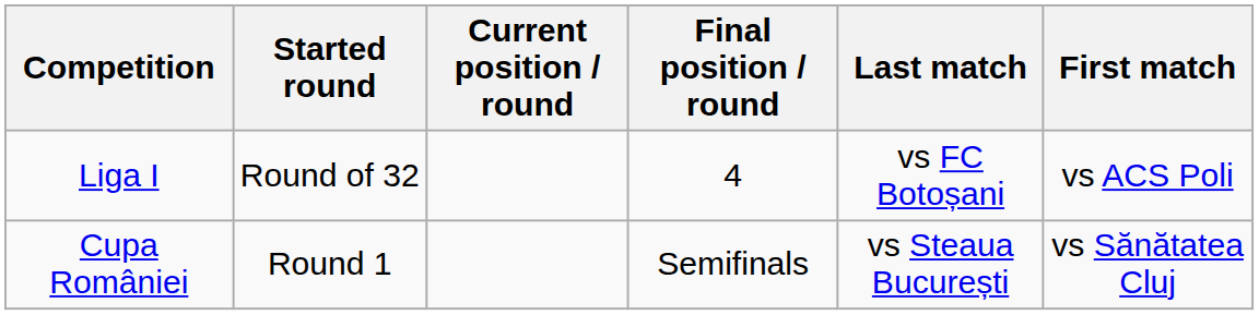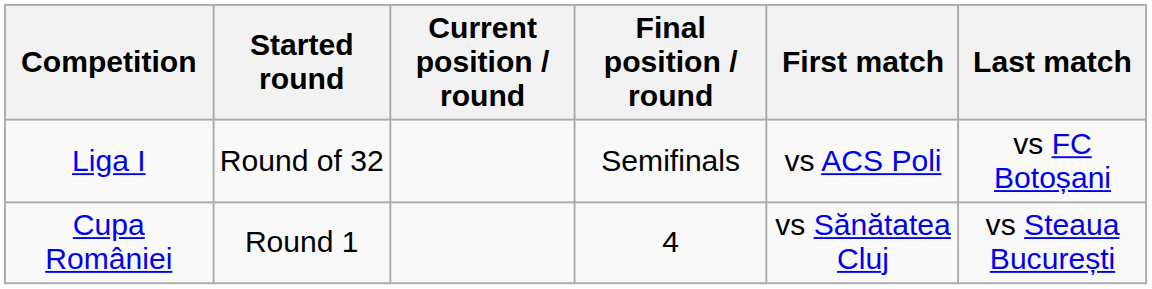columns swapped: First match <-> Last match
Liga I | Final position / round: 4 -> Semifinals
Cupa României | Final position / round: Semifinals -> 4
